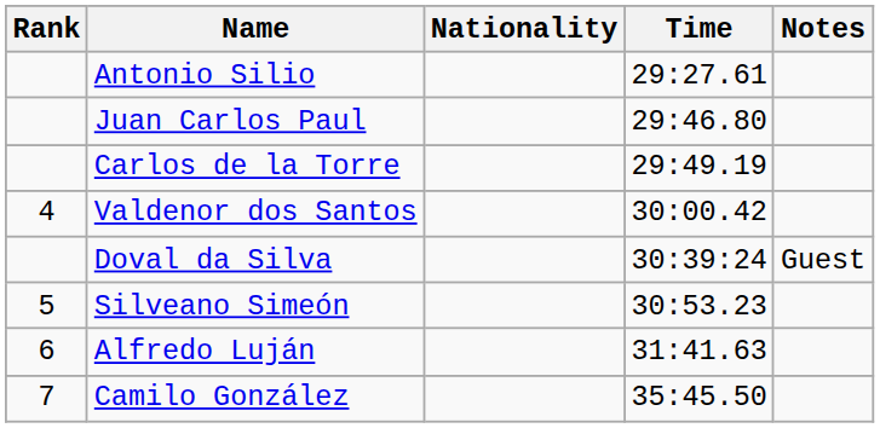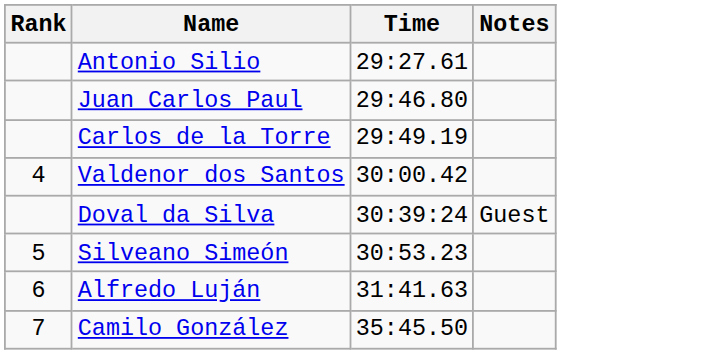- column: Nationality
